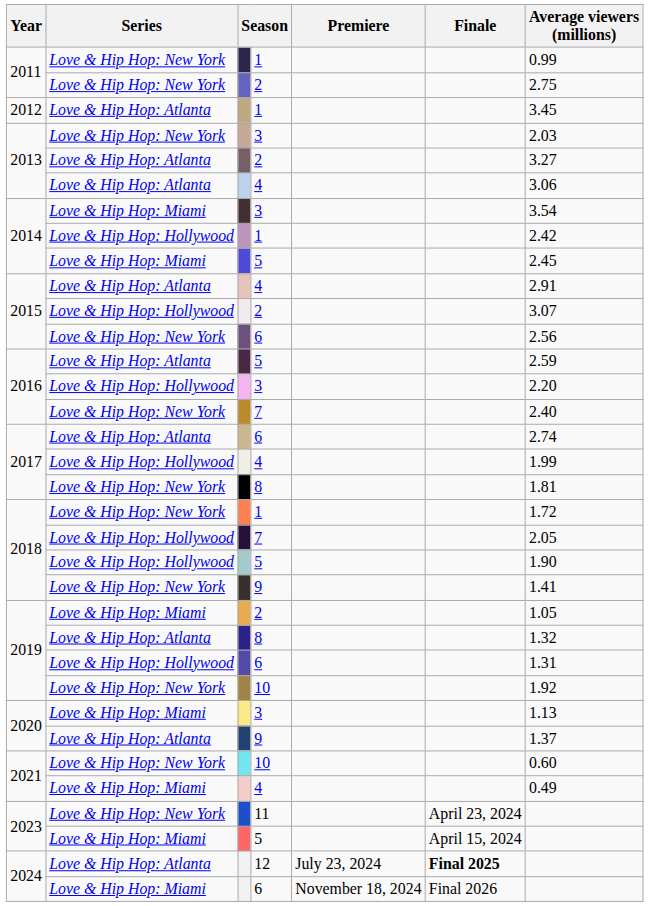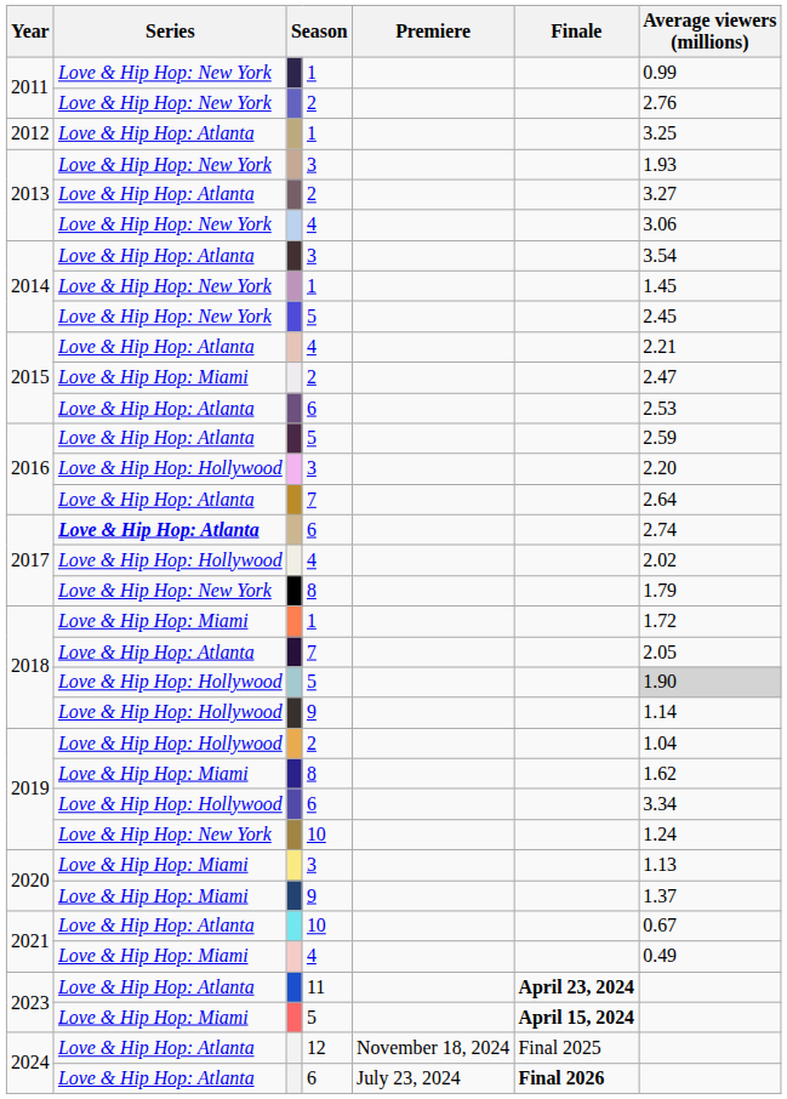2011 / 2 | Average viewers (millions): 2.75 -> 2.76
2012 | Average viewers (millions): 3.45 -> 3.25
2013 / 3 | Average viewers (millions): 2.03 -> 1.93
2013 / 4 | Series: Love & Hip Hop: Atlanta -> Love & Hip Hop: New York
2014 / 3 | Series: Love & Hip Hop: Miami -> Love & Hip Hop: Atlanta
2014 / 1 | Series: Love & Hip Hop: Hollywood -> Love & Hip Hop: New York
2014 / 1 | Average viewers (millions): 2.42 -> 1.45
2014 / 5 | Series: Love & Hip Hop: Miami -> Love & Hip Hop: New York
2015 / 4 | Average viewers (millions): 2.91 -> 2.21
2015 / 2 | Series: Love & Hip Hop: Hollywood -> Love & Hip Hop: Miami
2015 / 2 | Average viewers (millions): 3.07 -> 2.47
2015 / 6 | Series: Love & Hip Hop: New York -> Love & Hip Hop: Atlanta
2015 / 6 | Average viewers (millions): 2.56 -> 2.53
2016 / 7 | Series: Love & Hip Hop: New York -> Love & Hip Hop: Atlanta
2016 / 7 | Average viewers (millions): 2.40 -> 2.64
2017 / 6 | Series: normal -> bold
2017 / 4 | Average viewers (millions): 1.99 -> 2.02
2017 / 8 | Average viewers (millions): 1.81 -> 1.79
2018 / 1 | Series: Love & Hip Hop: New York -> Love & Hip Hop: Miami
2018 / 7 | Series: Love & Hip Hop: Hollywood -> Love & Hip Hop: Atlanta
2018 / 5 | Average viewers (millions): no background -> lightgrey background
2018 / 9 | Series: Love & Hip Hop: New York -> Love & Hip Hop: Hollywood
2018 / 9 | Average viewers (millions): 1.41 -> 1.14
2019 / 2 | Series: Love & Hip Hop: Miami -> Love & Hip Hop: Hollywood
2019 / 2 | Average viewers (millions): 1.05 -> 1.04
2019 / 8 | Series: Love & Hip Hop: Atlanta -> Love & Hip Hop: Miami
2019 / 8 | Average viewers (millions): 1.32 -> 1.62
2019 / 6 | Average viewers (millions): 1.31 -> 3.34
2019 / 10 | Average viewers (millions): 1.92 -> 1.24
2020 / 9 | Series: Love & Hip Hop: Atlanta -> Love & Hip Hop: Miami
2021 / 10 | Series: Love & Hip Hop: New York -> Love & Hip Hop: Atlanta
2021 / 10 | Average viewers (millions): 0.60 -> 0.67
2023 / 11 | Series: Love & Hip Hop: New York -> Love & Hip Hop: Atlanta
2023 / 11 | Finale: normal -> bold
2023 / 5 | Finale: normal -> bold
2024 / 12 | Premiere: July 23, 2024 -> November 18, 2024
2024 / 12 | Finale: bold -> normal
2024 / 6 | Series: Love & Hip Hop: Miami -> Love & Hip Hop: Atlanta
2024 / 6 | Premiere: November 18, 2024 -> July 23, 2024
2024 / 6 | Finale: normal -> bold
